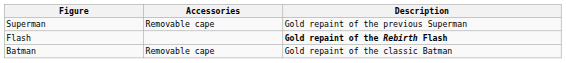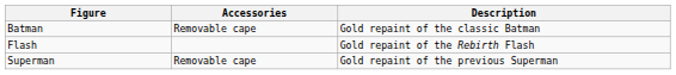rows swapped: Batman <-> Superman
Flash | Description: bold -> normal
